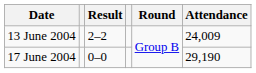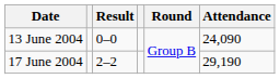13 June 2004 | Result: 2–2 -> 0–0
13 June 2004 | Attendance: 24,009 -> 24,090
17 June 2004 | Result: 0–0 -> 2–2
